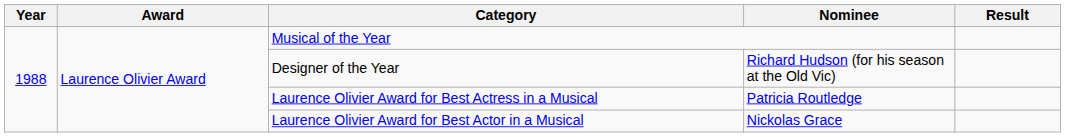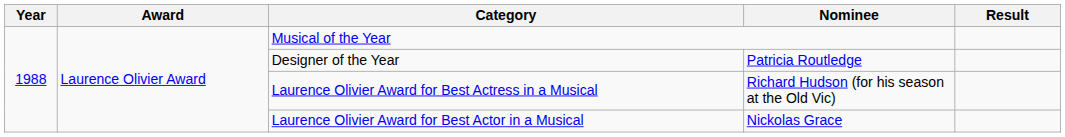Designer of the Year | Nominee: Richard Hudson (for his season at the Old Vic) -> Patricia Routledge
Laurence Olivier Award for Best Actress in a Musical | Nominee: Patricia Routledge -> Richard Hudson (for his season at the Old Vic)
